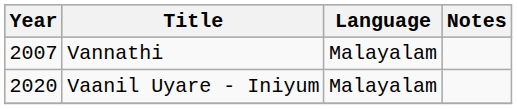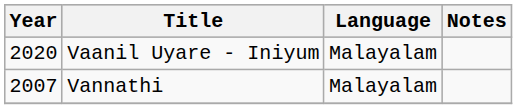rows swapped: Vannathi <-> Vaanil Uyare - Iniyum
